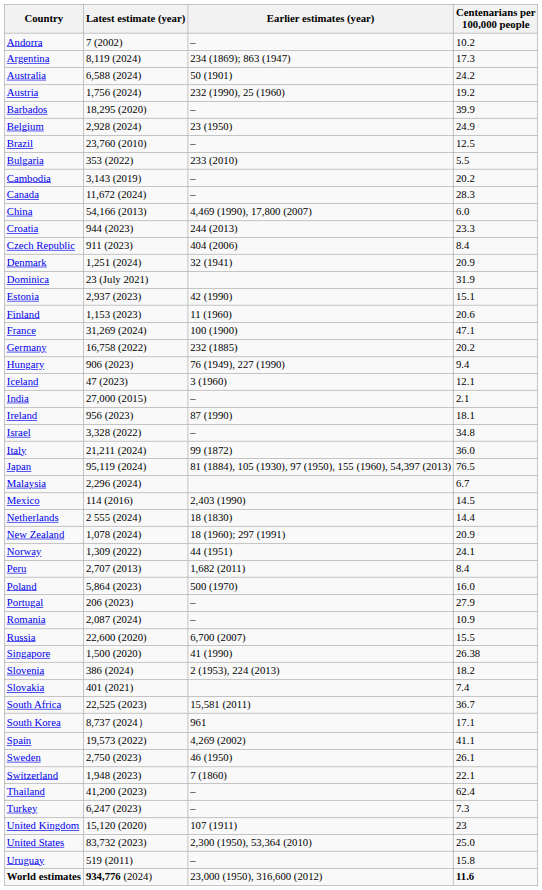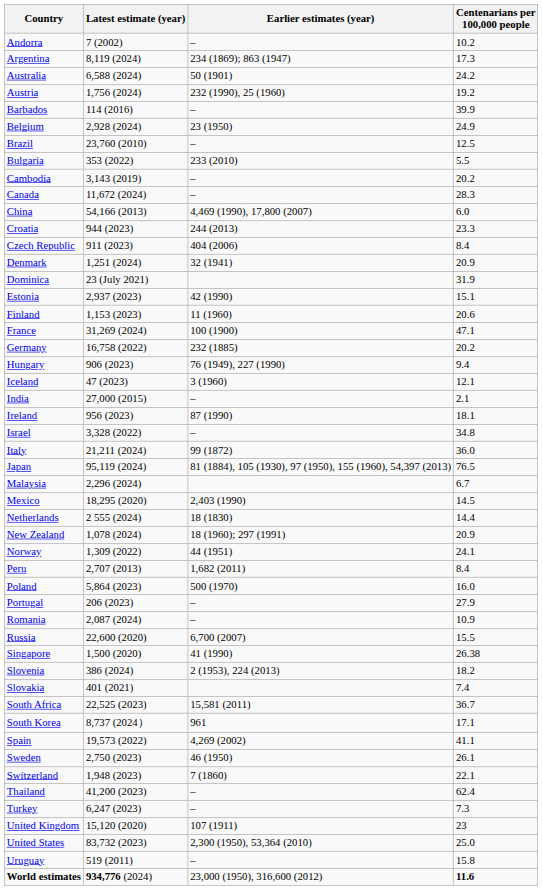Barbados | Latest estimate (year): 18,295 (2020) -> 114 (2016)
Mexico | Latest estimate (year): 114 (2016) -> 18,295 (2020)
